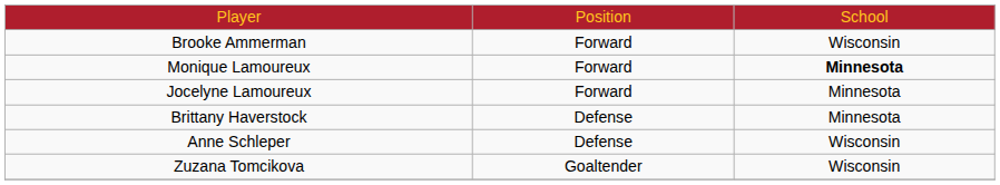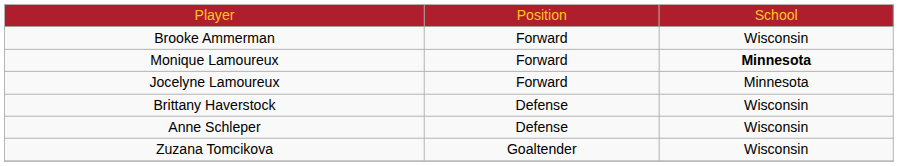Brittany Haverstock | column 3: Minnesota -> Wisconsin
